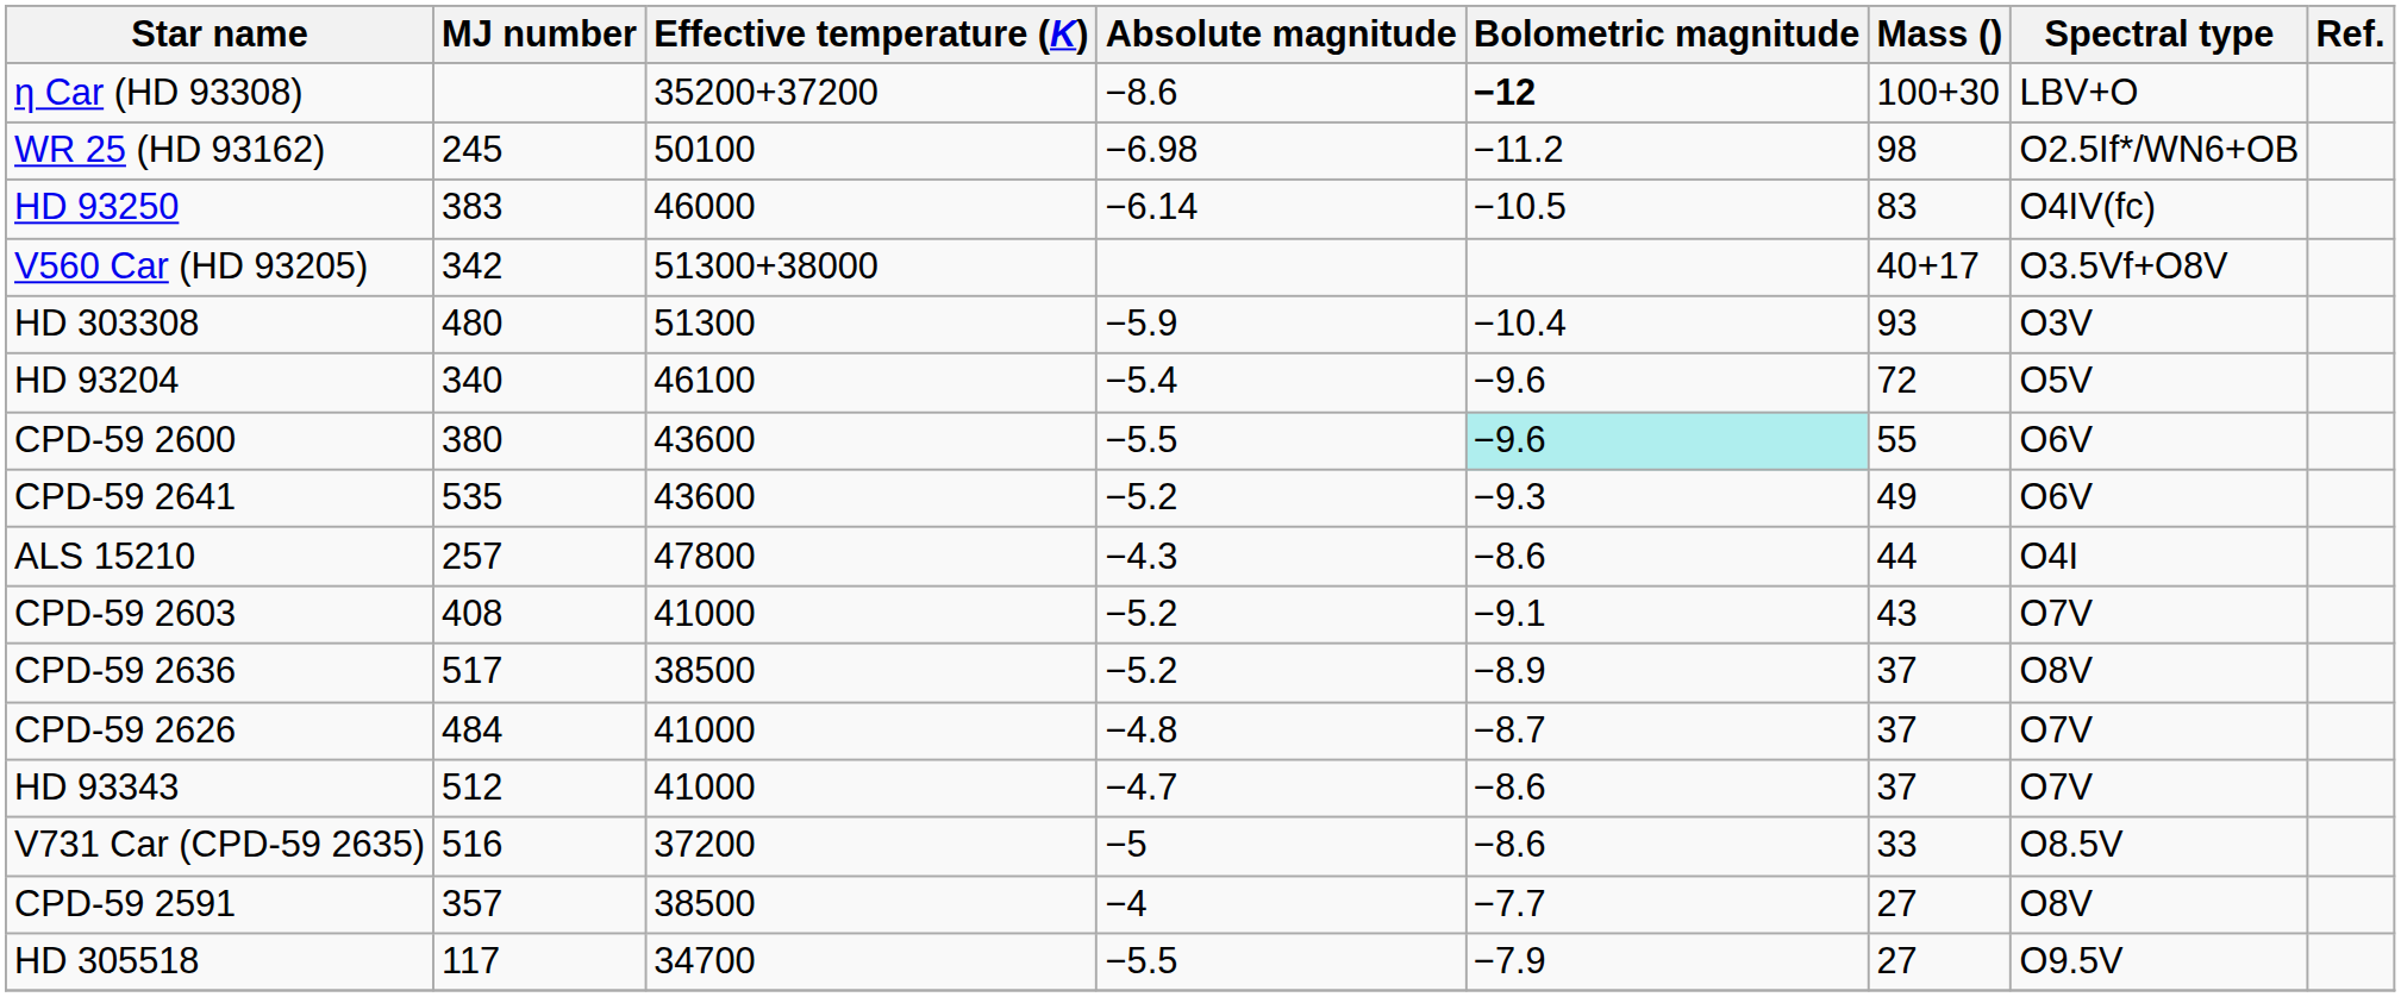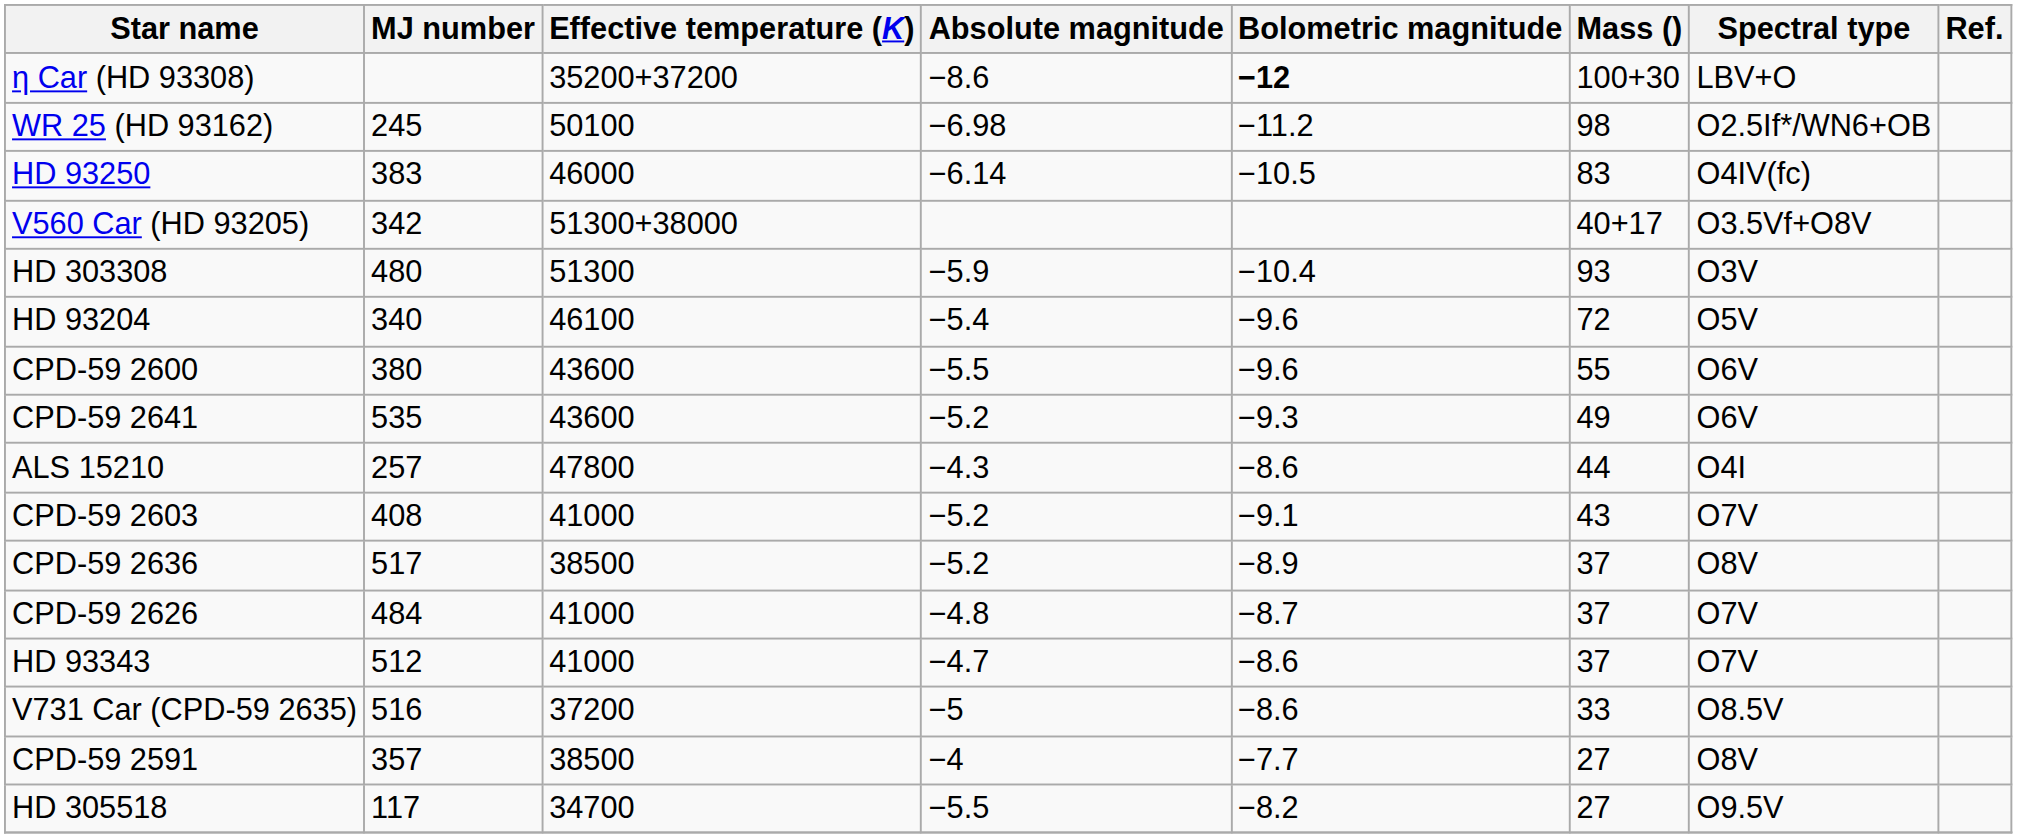CPD-59 2600 | Bolometric magnitude: paleturquoise background -> no background
HD 305518 | Bolometric magnitude: −7.9 -> −8.2
